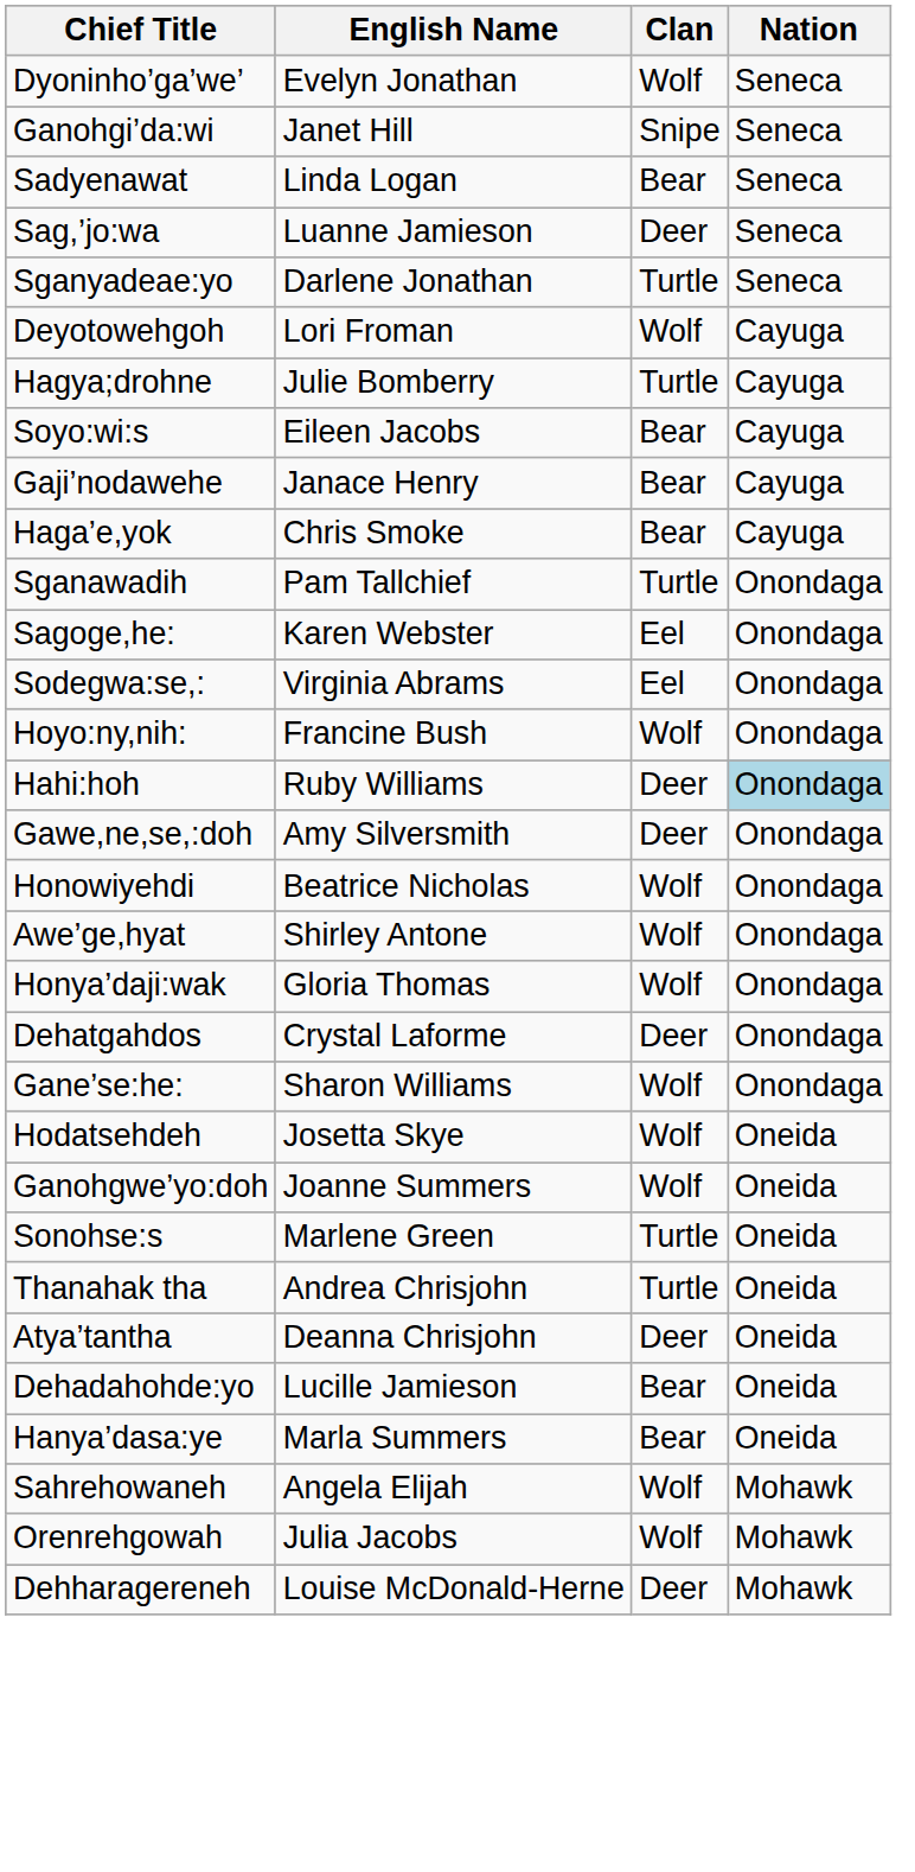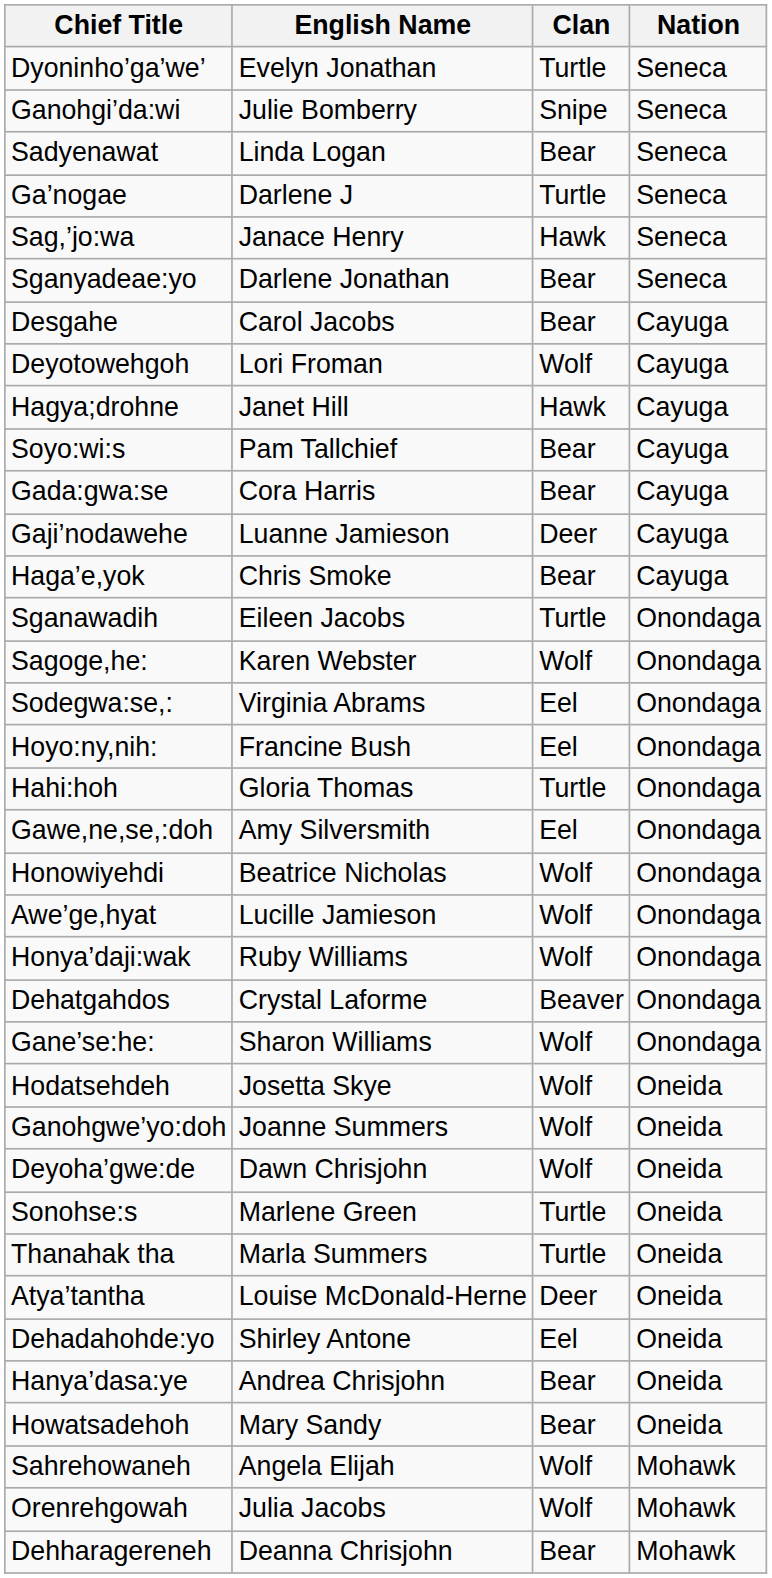Dyoninho’ga’we’ | Clan: Wolf -> Turtle
Ganohgi’da:wi | English Name: Janet Hill -> Julie Bomberry
+ row: Ga’nogae | Darlene J | Turtle | Seneca
Sag,’jo:wa | English Name: Luanne Jamieson -> Janace Henry
Sag,’jo:wa | Clan: Deer -> Hawk
Sganyadeae:yo | Clan: Turtle -> Bear
+ row: Desgahe | Carol Jacobs | Bear | Cayuga
Hagya;drohne | English Name: Julie Bomberry -> Janet Hill
Hagya;drohne | Clan: Turtle -> Hawk
Soyo:wi:s | English Name: Eileen Jacobs -> Pam Tallchief
+ row: Gada:gwa:se | Cora Harris | Bear | Cayuga
Gaji’nodawehe | English Name: Janace Henry -> Luanne Jamieson
Gaji’nodawehe | Clan: Bear -> Deer
Sganawadih | English Name: Pam Tallchief -> Eileen Jacobs
Sagoge,he: | Clan: Eel -> Wolf
Hoyo:ny,nih: | Clan: Wolf -> Eel
Hahi:hoh | English Name: Ruby Williams -> Gloria Thomas
Hahi:hoh | Clan: Deer -> Turtle
Hahi:hoh | Nation: lightblue background -> no background
Gawe,ne,se,:doh | Clan: Deer -> Eel
Awe’ge,hyat | English Name: Shirley Antone -> Lucille Jamieson
Honya’daji:wak | English Name: Gloria Thomas -> Ruby Williams
Dehatgahdos | Clan: Deer -> Beaver
+ row: Deyoha’gwe:de | Dawn Chrisjohn | Wolf | Oneida
Thanahak tha | English Name: Andrea Chrisjohn -> Marla Summers
Atya’tantha | English Name: Deanna Chrisjohn -> Louise McDonald-Herne
Dehadahohde:yo | English Name: Lucille Jamieson -> Shirley Antone
Dehadahohde:yo | Clan: Bear -> Eel
Hanya’dasa:ye | English Name: Marla Summers -> Andrea Chrisjohn
+ row: Howatsadehoh | Mary Sandy | Bear | Oneida
Dehharagereneh | English Name: Louise McDonald-Herne -> Deanna Chrisjohn
Dehharagereneh | Clan: Deer -> Bear
